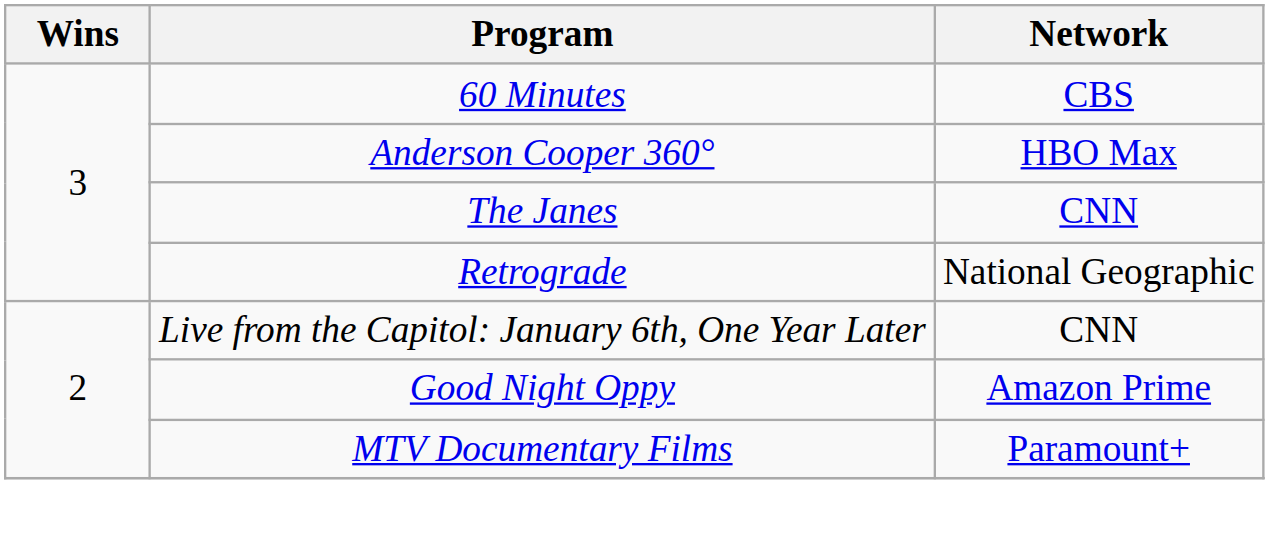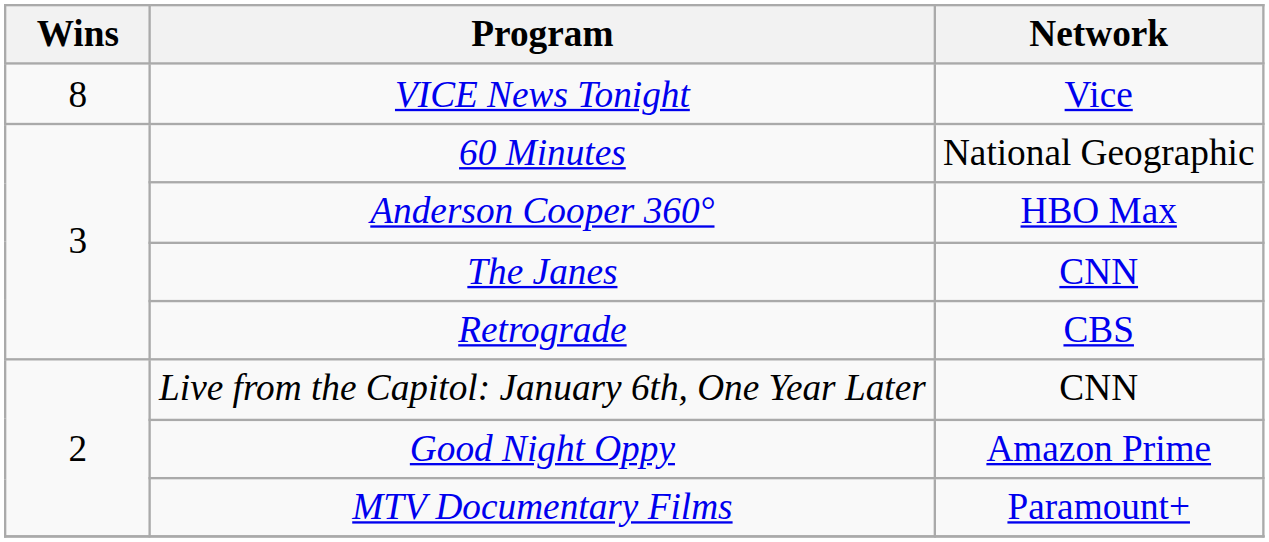+ row: 8 | VICE News Tonight | Vice
60 Minutes | Network: CBS -> National Geographic
Retrograde | Network: National Geographic -> CBS
